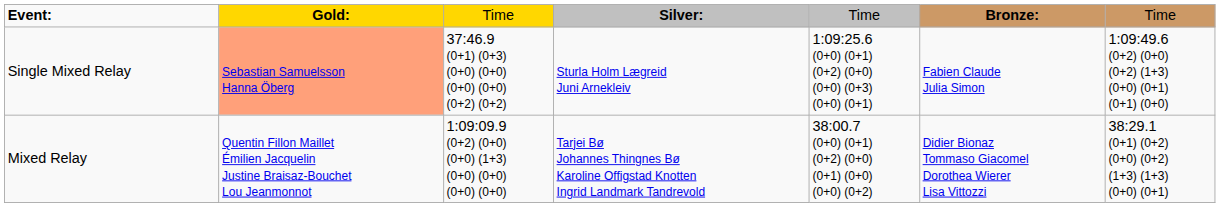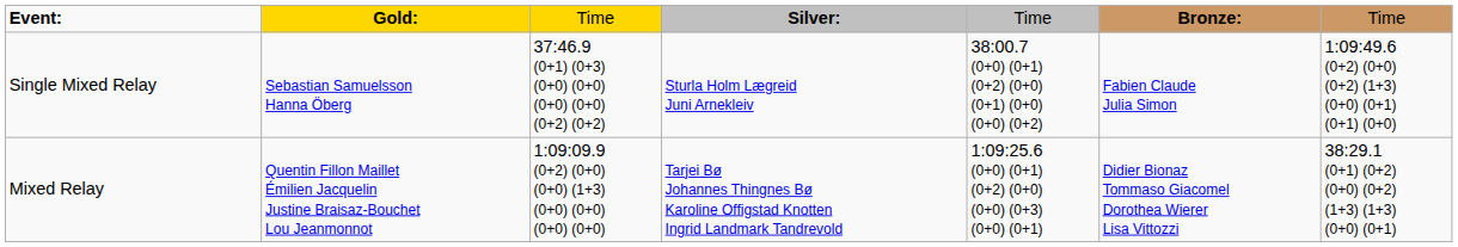Single Mixed Relay | column 2: lightsalmon background -> no background
Single Mixed Relay | column 5: 1:09:25.6 (0+0) (0+1) (0+2) (0+0) (0+0) (0+3) (0+0) (0+1) -> 38:00.7 (0+0) (0+1) (0+2) (0+0) (0+1) (0+0) (0+0) (0+2)
Mixed Relay | column 5: 38:00.7 (0+0) (0+1) (0+2) (0+0) (0+1) (0+0) (0+0) (0+2) -> 1:09:25.6 (0+0) (0+1) (0+2) (0+0) (0+0) (0+3) (0+0) (0+1)
